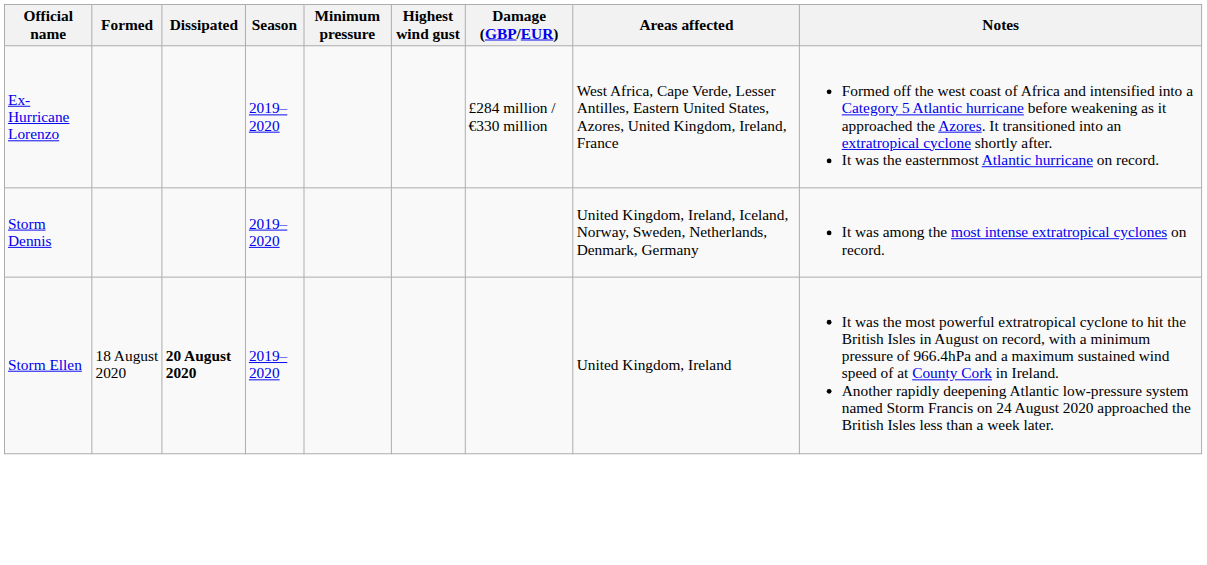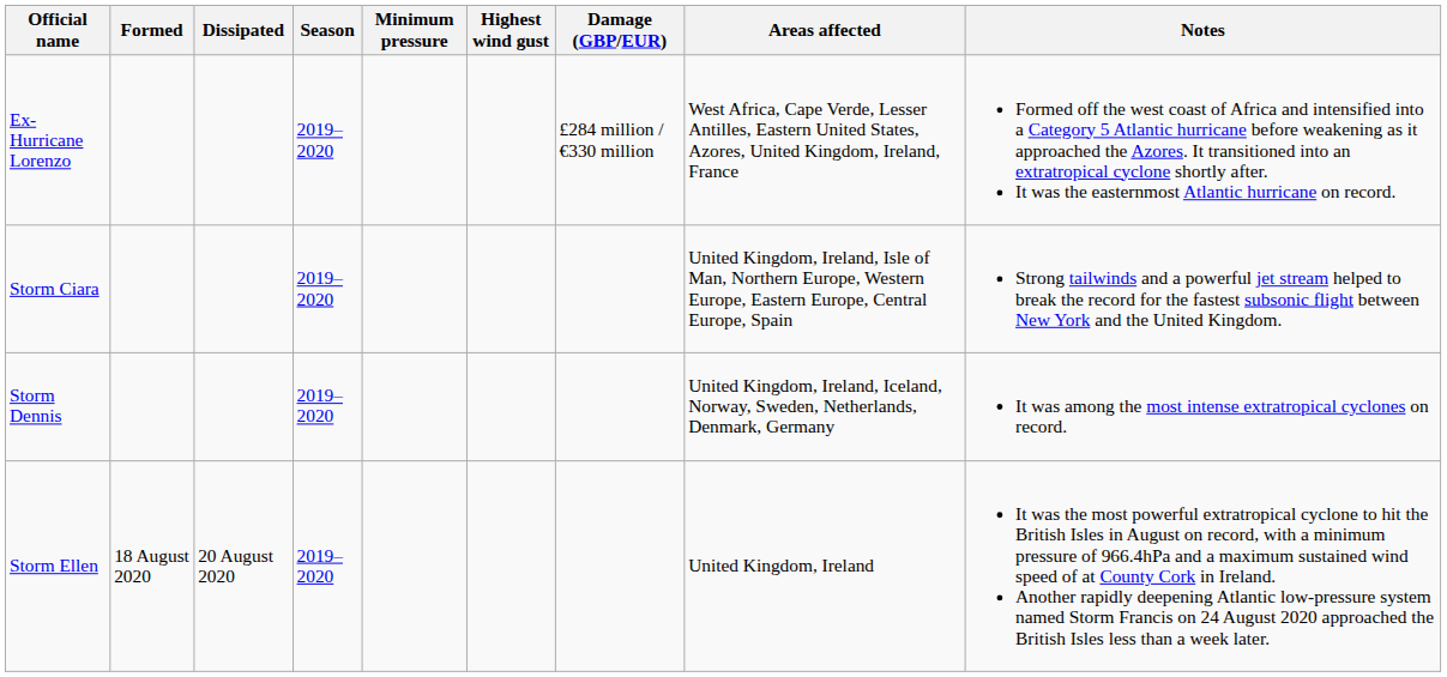+ row: Storm Ciara | 2019–2020 | United Kingdom, Ireland, Isle of Man, Northern Europe, Western Europe, Eastern Europe, Central Europe, Spain | Strong tailwinds and a powerful jet stream helped to break the record for the fastest subsonic flight between New York and the United Kingdom.
Storm Ellen | Dissipated: bold -> normal
